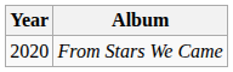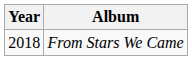From Stars We Came | Year: 2020 -> 2018
